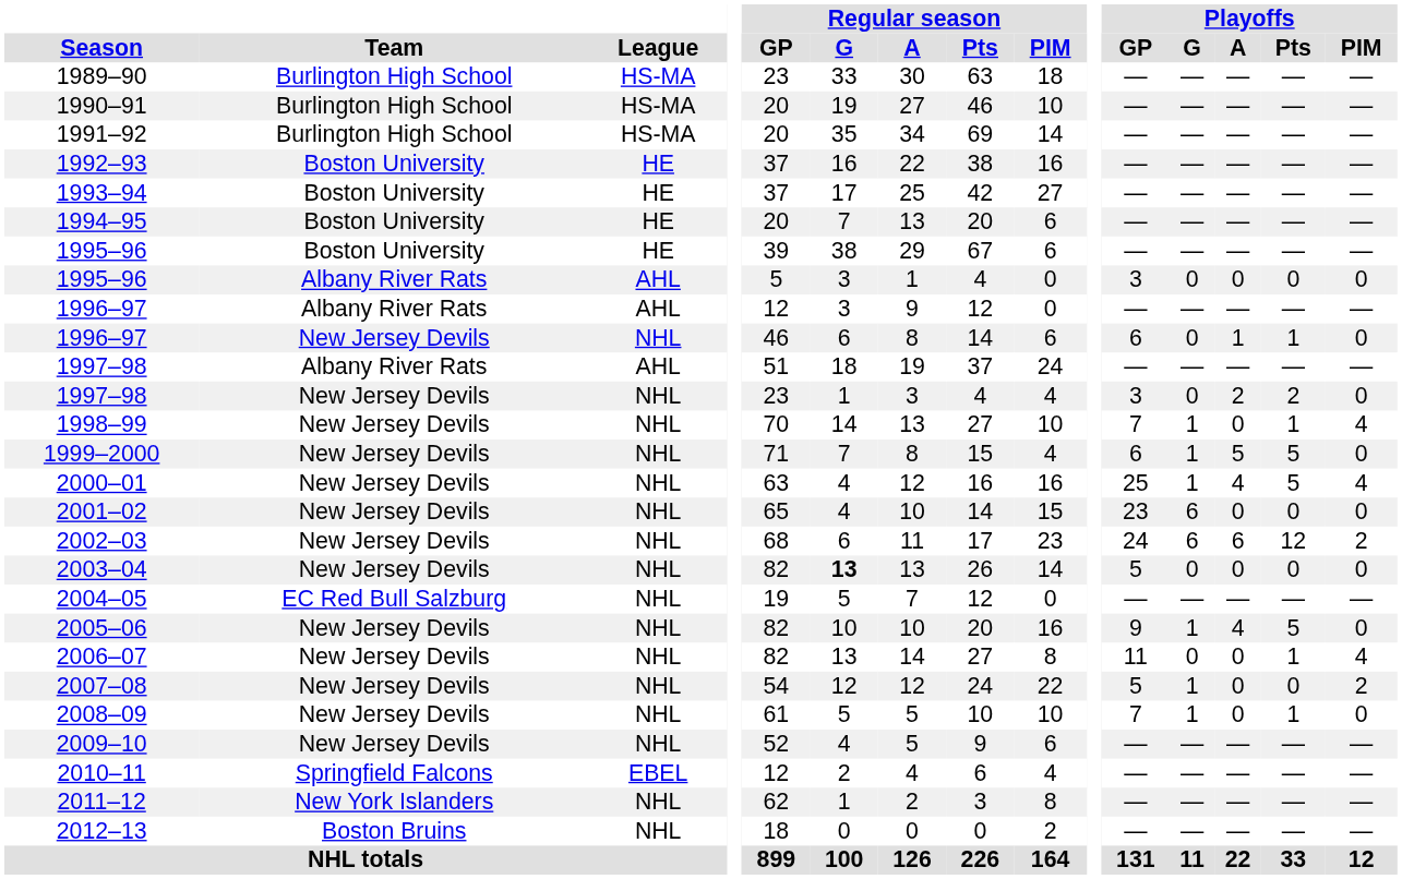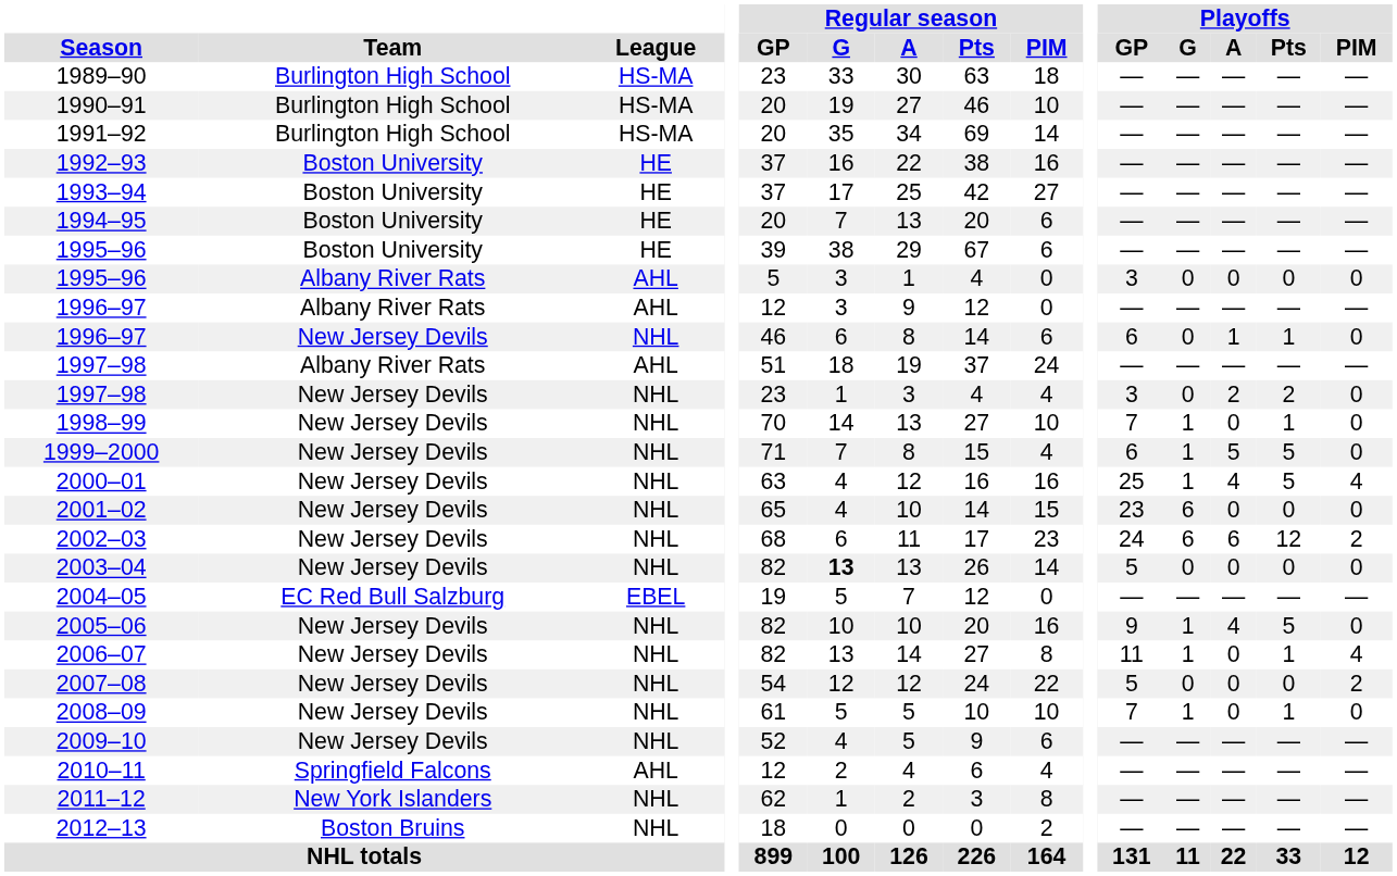1998–99 | Playoffs / PIM: 4 -> 0
2004–05 | League: NHL -> EBEL
2006–07 | Playoffs / G: 0 -> 1
2007–08 | Playoffs / G: 1 -> 0
2010–11 | League: EBEL -> AHL
